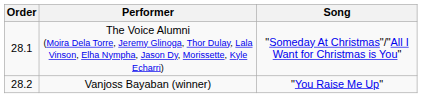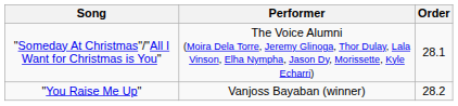columns swapped: Order <-> Song
